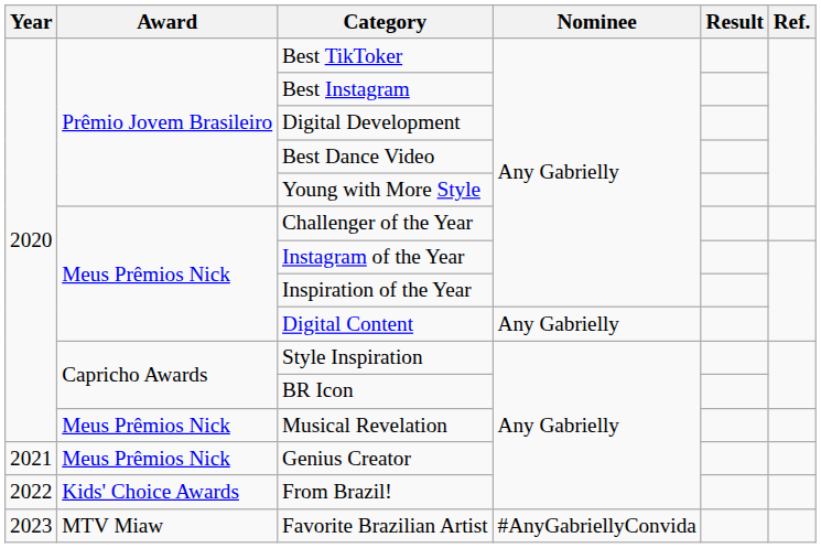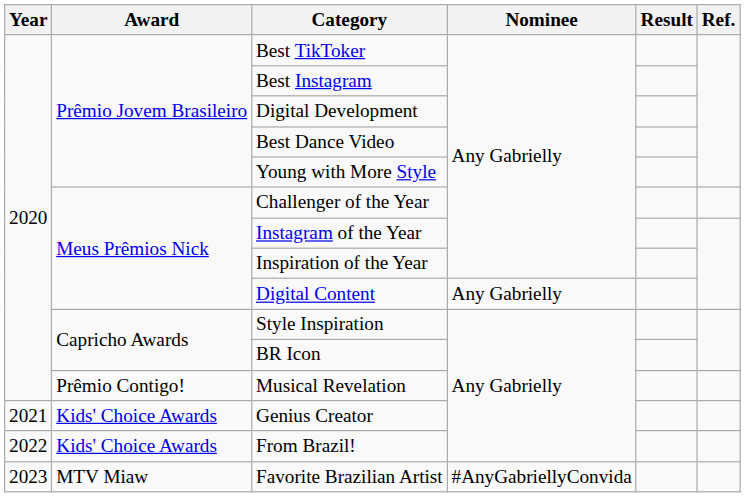Musical Revelation | Award: Meus Prêmios Nick -> Prêmio Contigo!
Genius Creator | Award: Meus Prêmios Nick -> Kids' Choice Awards
